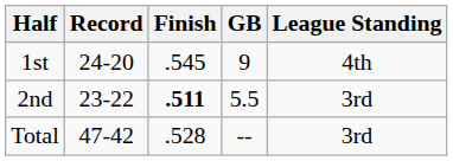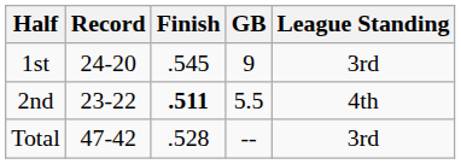1st | League Standing: 4th -> 3rd
2nd | League Standing: 3rd -> 4th
